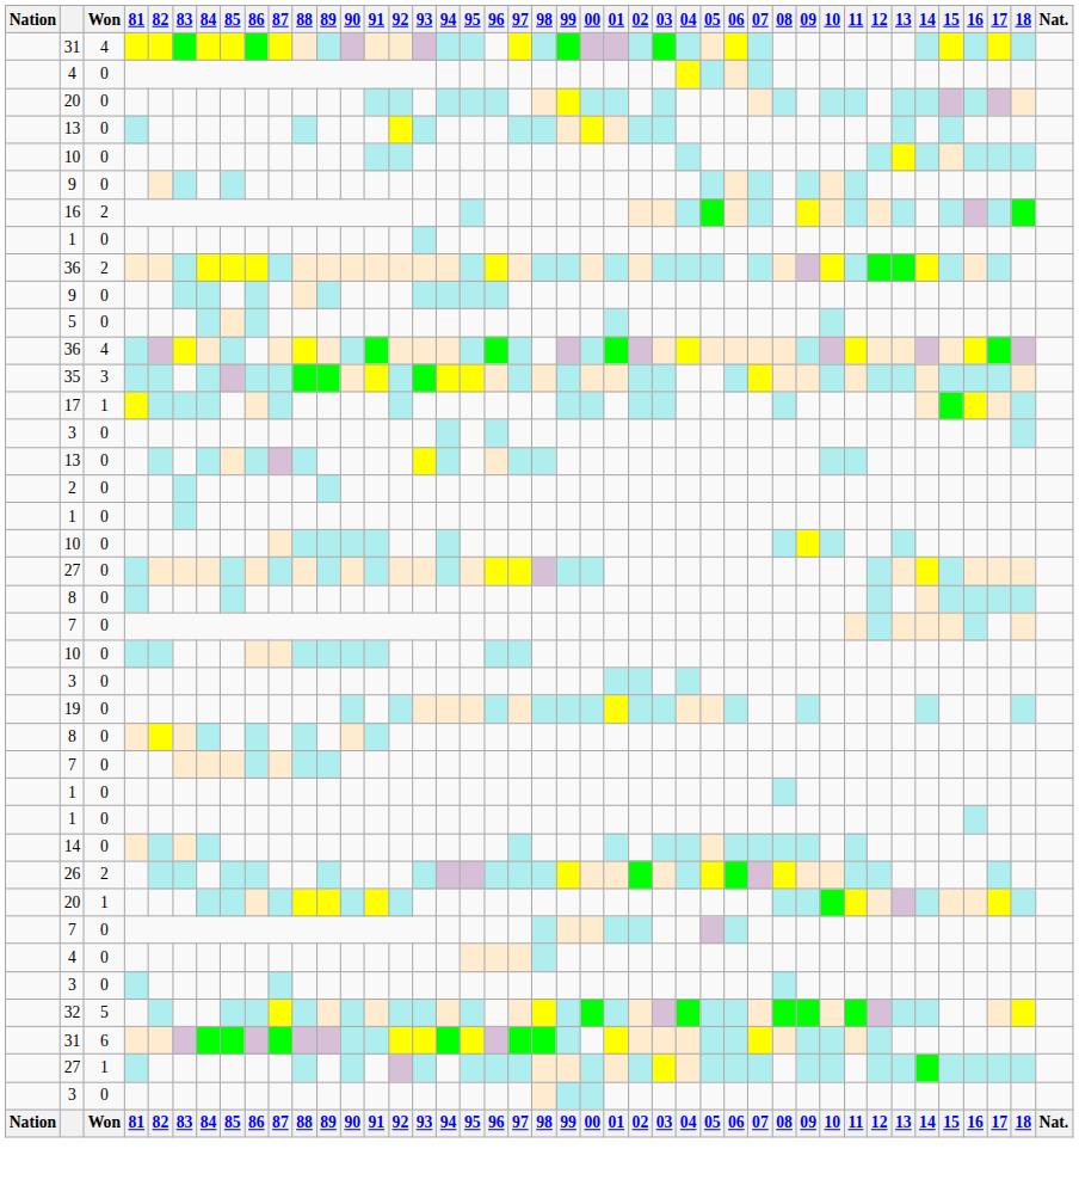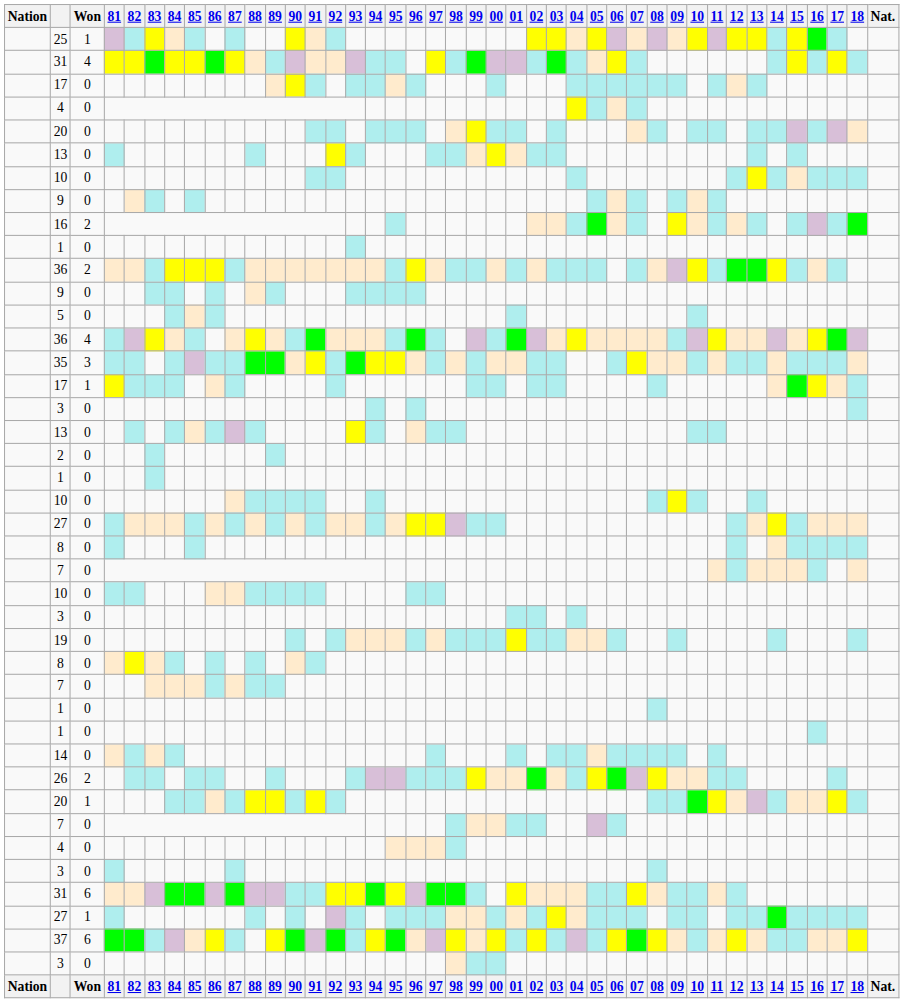+ row: 25 | 1
+ row: 17 | 0
- row: 32 | 5
+ row: 37 | 6
